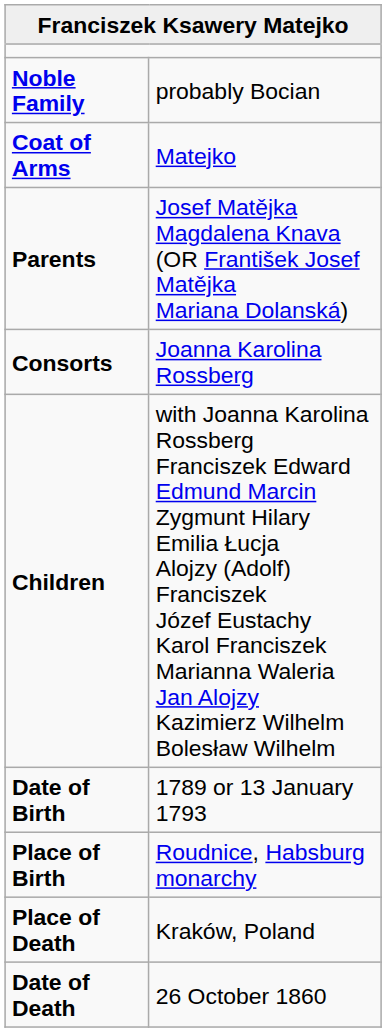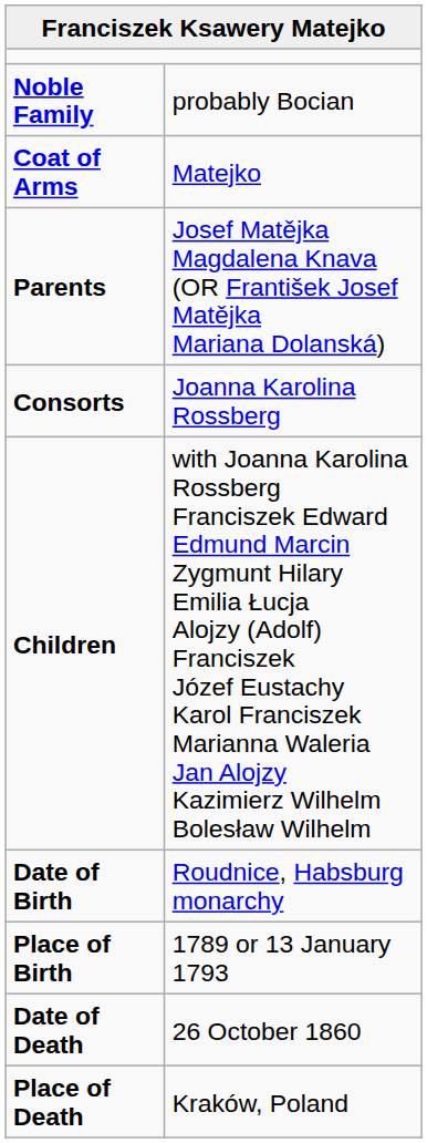Date of Birth | column 2: 1789 or 13 January 1793 -> Roudnice, Habsburg monarchy
Place of Birth | column 2: Roudnice, Habsburg monarchy -> 1789 or 13 January 1793
rows swapped: Date of Death <-> Place of Death
